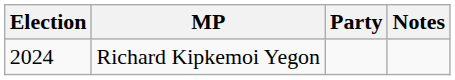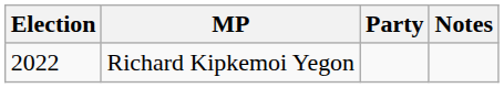Richard Kipkemoi Yegon | Election: 2024 -> 2022
